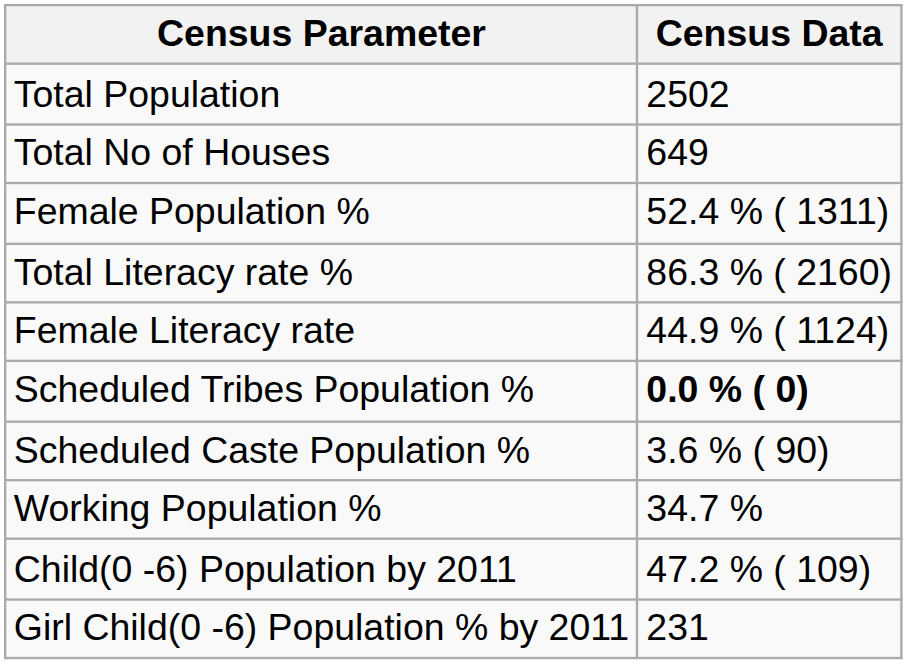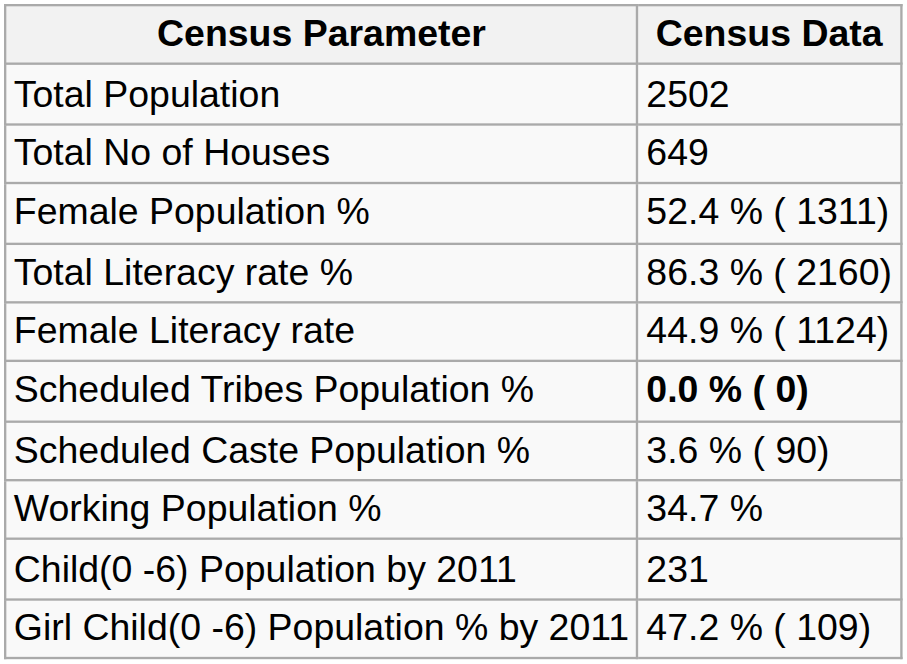Child(0 -6) Population by 2011 | Census Data: 47.2 % ( 109) -> 231
Girl Child(0 -6) Population % by 2011 | Census Data: 231 -> 47.2 % ( 109)
